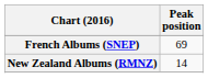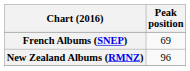New Zealand Albums (RMNZ) | Peak position: 14 -> 96
